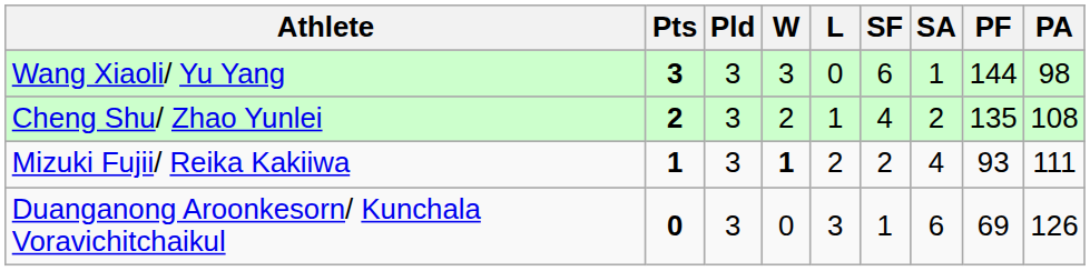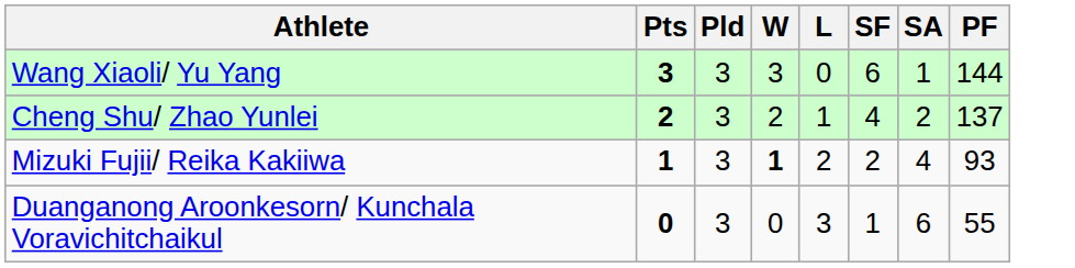- column: PA | 98 | 108 | 111 | 126
Cheng Shu/ Zhao Yunlei | PF: 135 -> 137
Duanganong Aroonkesorn/ Kunchala Voravichitchaikul | PF: 69 -> 55
